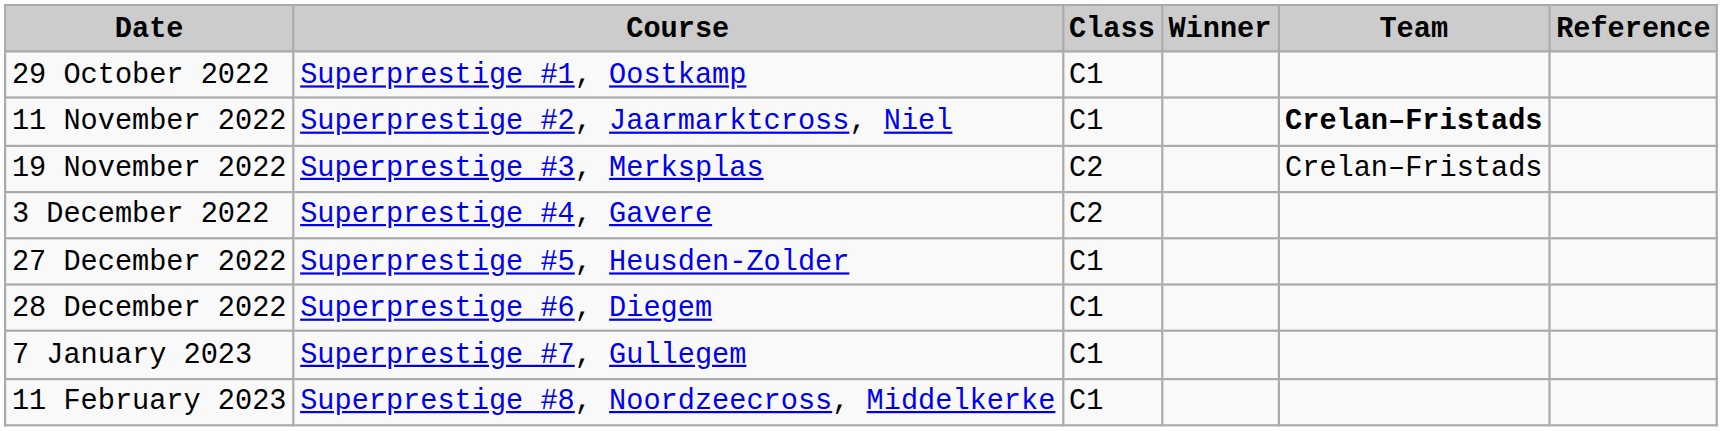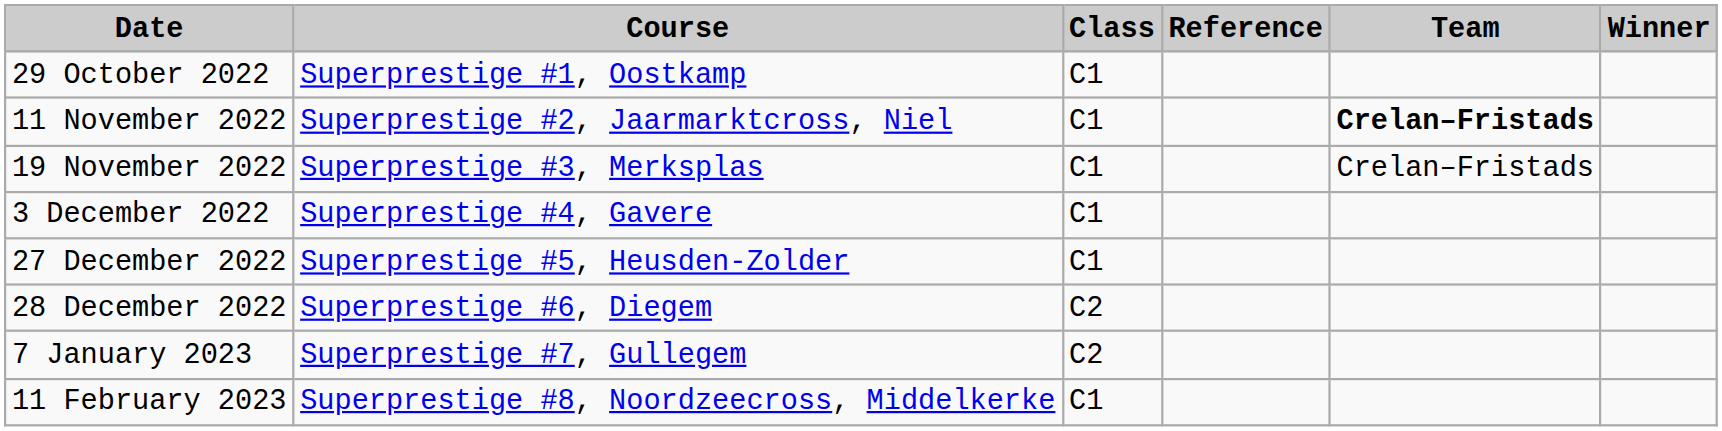columns swapped: Winner <-> Reference
19 November 2022 | Class: C2 -> C1
3 December 2022 | Class: C2 -> C1
28 December 2022 | Class: C1 -> C2
7 January 2023 | Class: C1 -> C2
